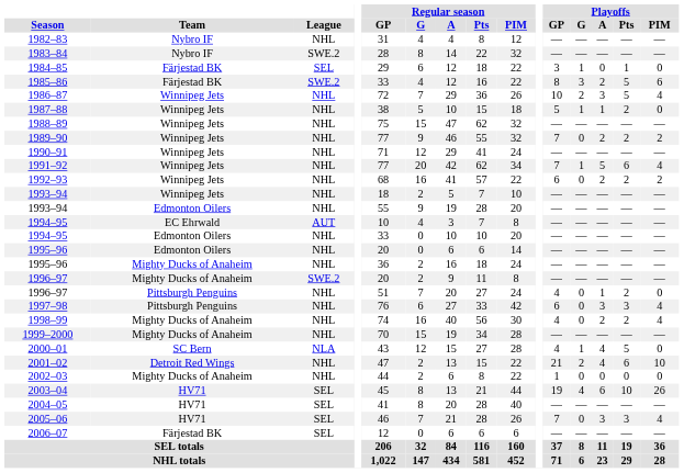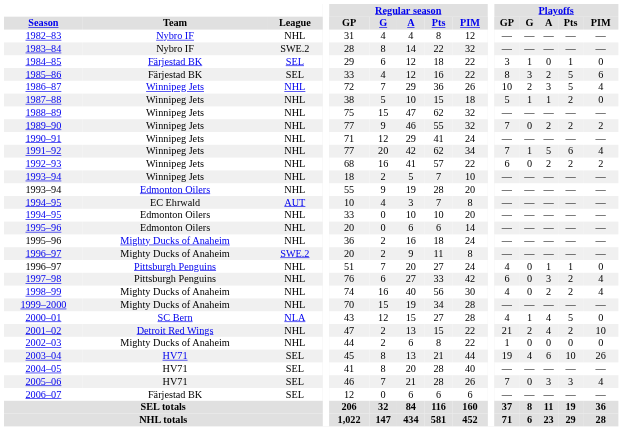1985–86 | League: SWE.2 -> SEL
1996–97 / Pittsburgh Penguins | Playoffs / Pts: 2 -> 1
1997–98 | Playoffs / Pts: 3 -> 2
2001–02 | Playoffs / Pts: 6 -> 2
